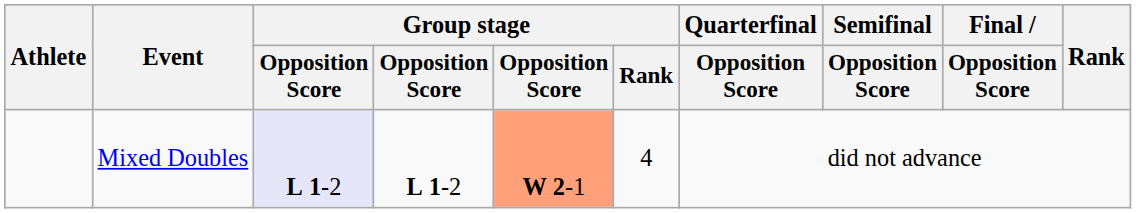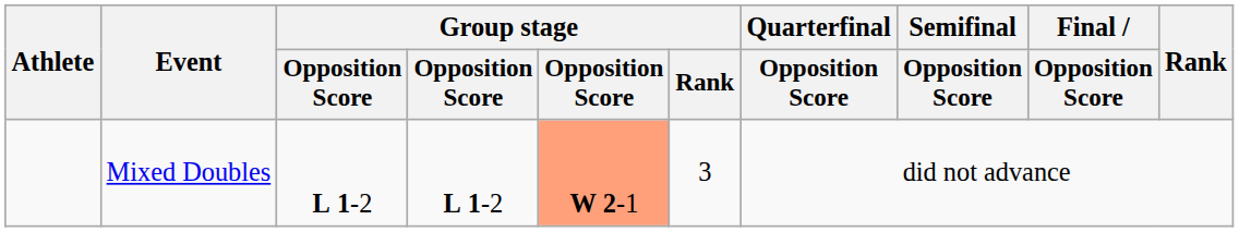Mixed Doubles | column 3: lavender background -> no background
Mixed Doubles | Group stage / Rank: 4 -> 3
